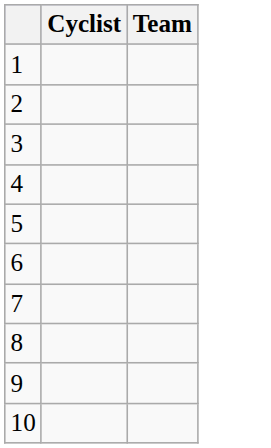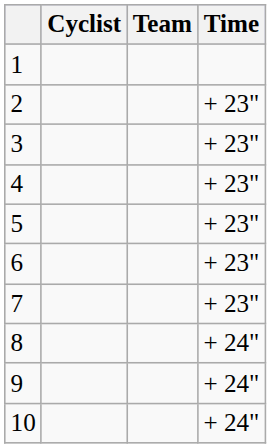+ column: Time | + 23" | + 23" | + 23" | + 23" | + 23" | + 23" | + 24" | + 24" | + 24"
